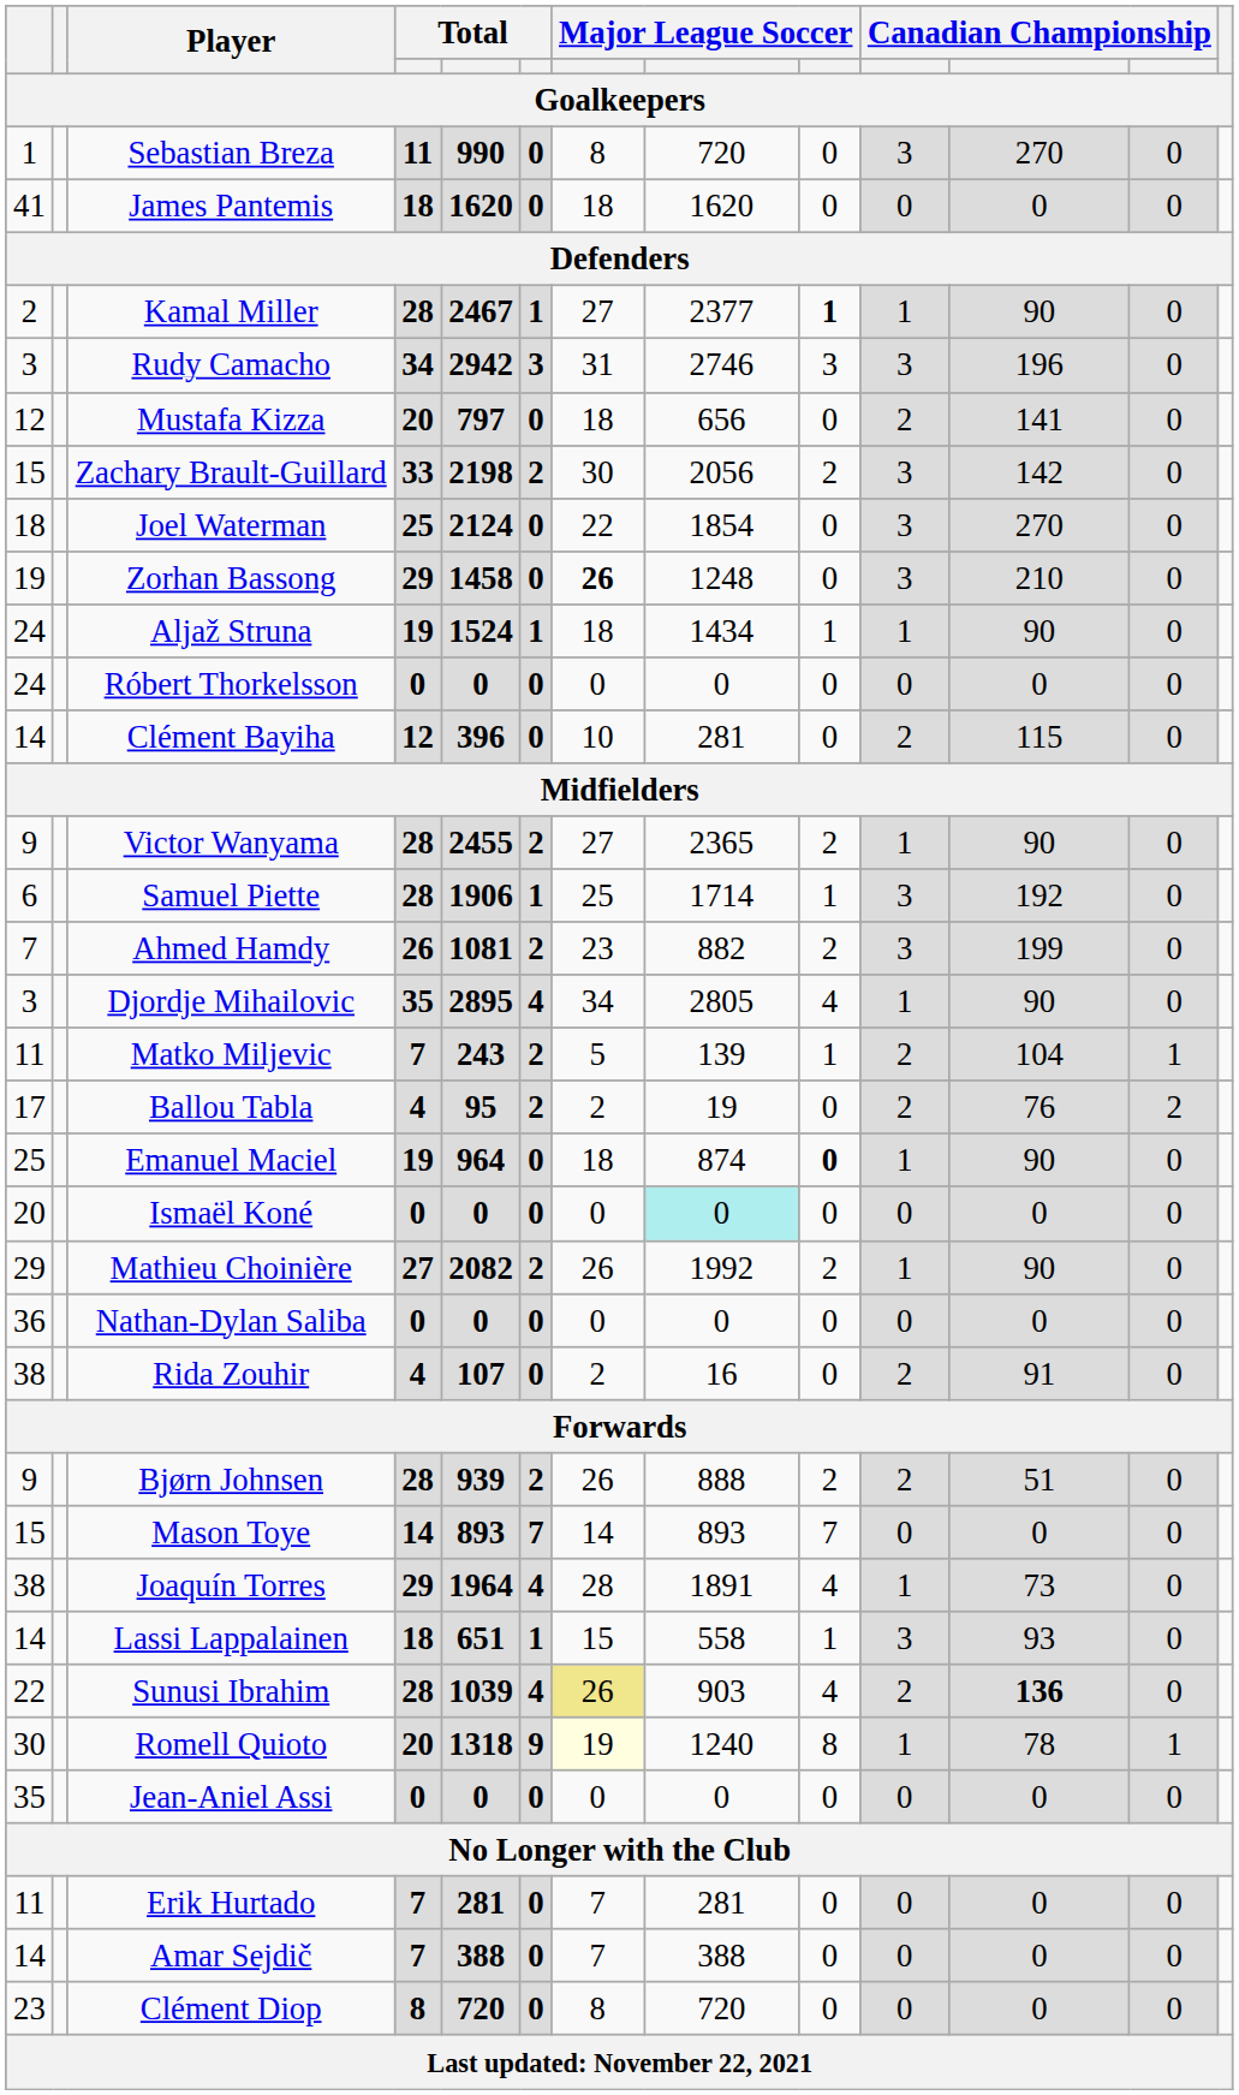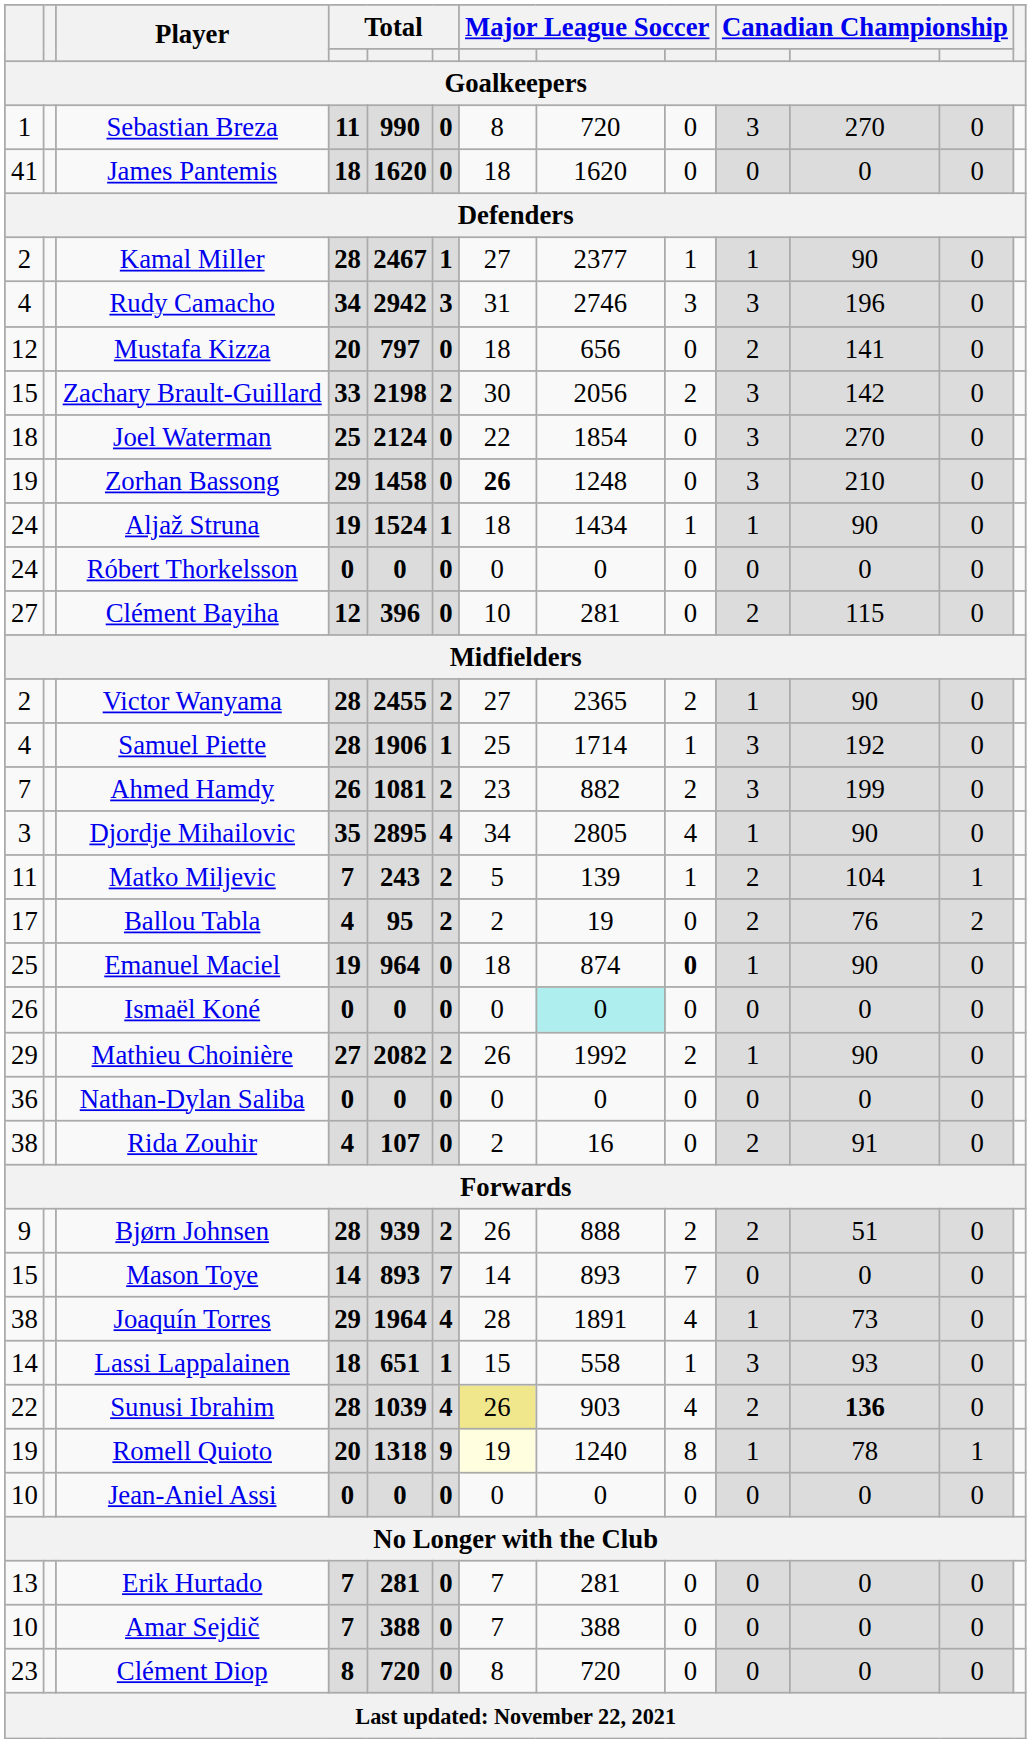Kamal Miller | column 9: bold -> normal
Rudy Camacho | column 1: 3 -> 4
Clément Bayiha | column 1: 14 -> 27
Victor Wanyama | column 1: 9 -> 2
Samuel Piette | column 1: 6 -> 4
Ismaël Koné | column 1: 20 -> 26
Romell Quioto | column 1: 30 -> 19
Jean-Aniel Assi | column 1: 35 -> 10
Erik Hurtado | column 1: 11 -> 13
Amar Sejdič | column 1: 14 -> 10
